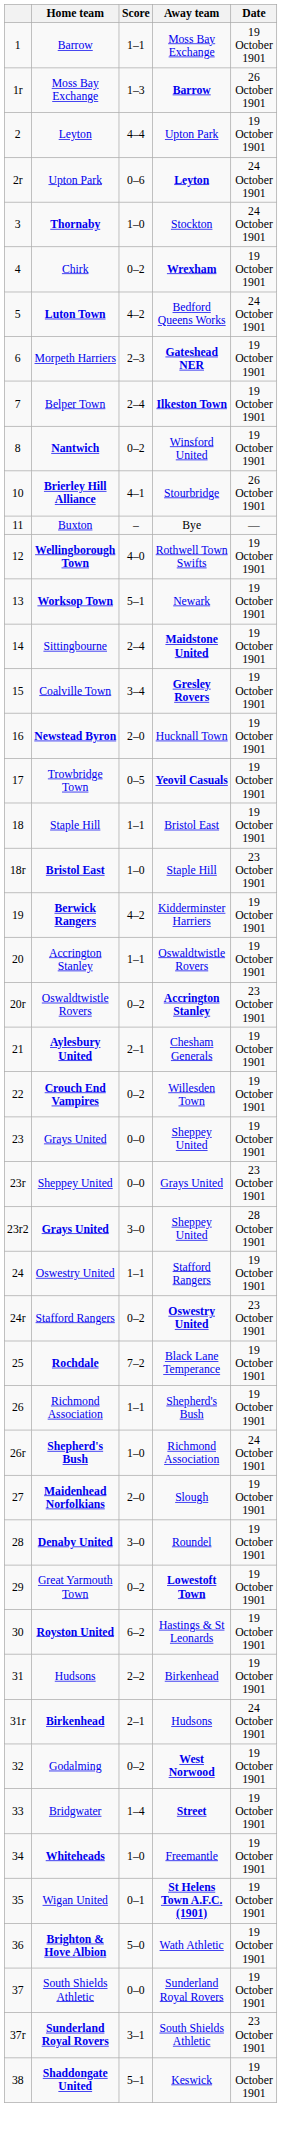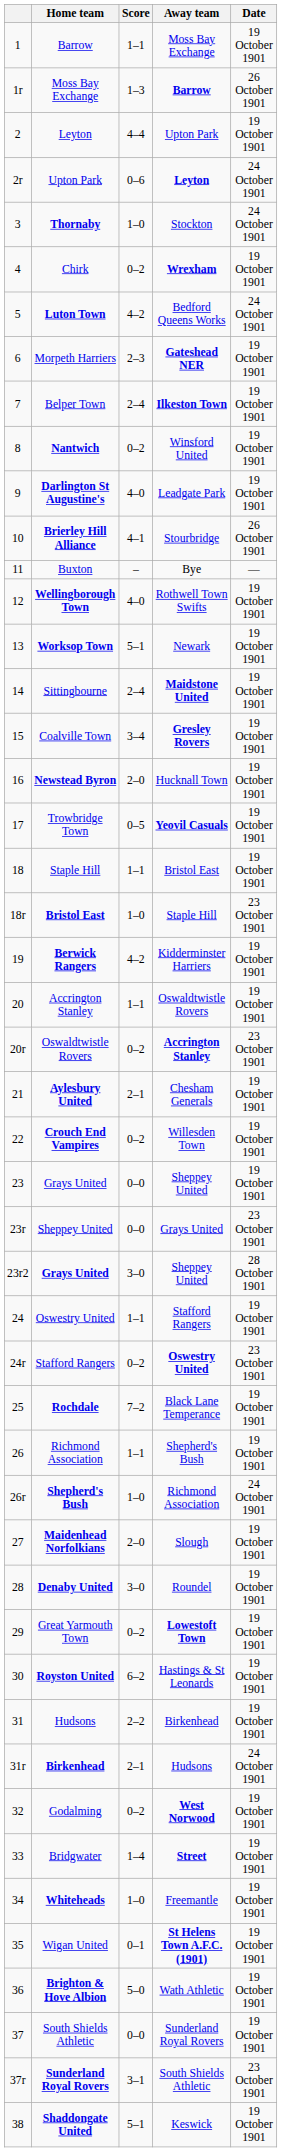+ row: 9 | Darlington St Augustine's | 4–0 | Leadgate Park | 19 October 1901
